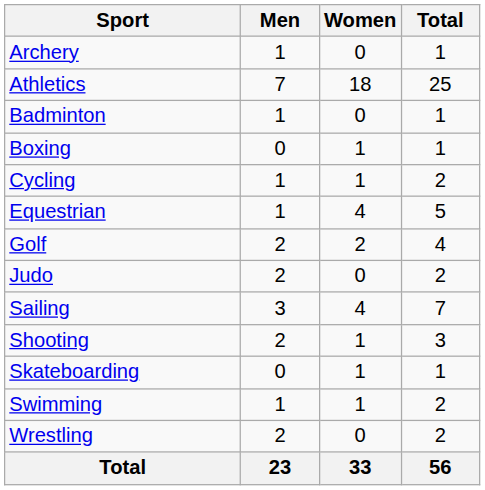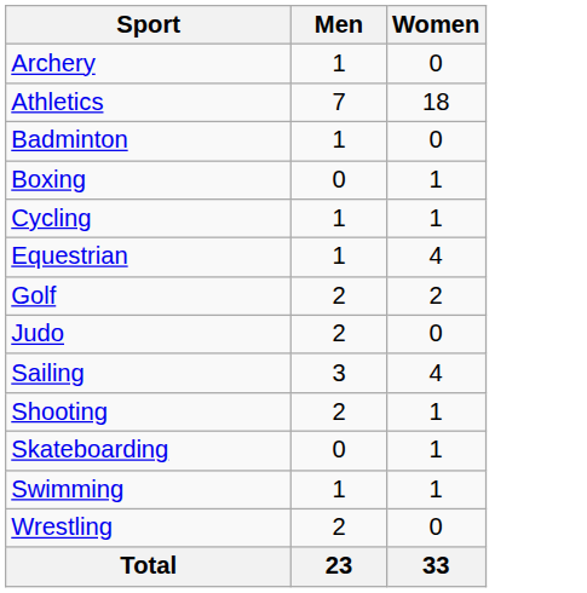- column: Total | 1 | 25 | 1 | 1 | 2 | 5 | 4 | 2 | 7 | 3 | 1 | 2 | 2 | 56
